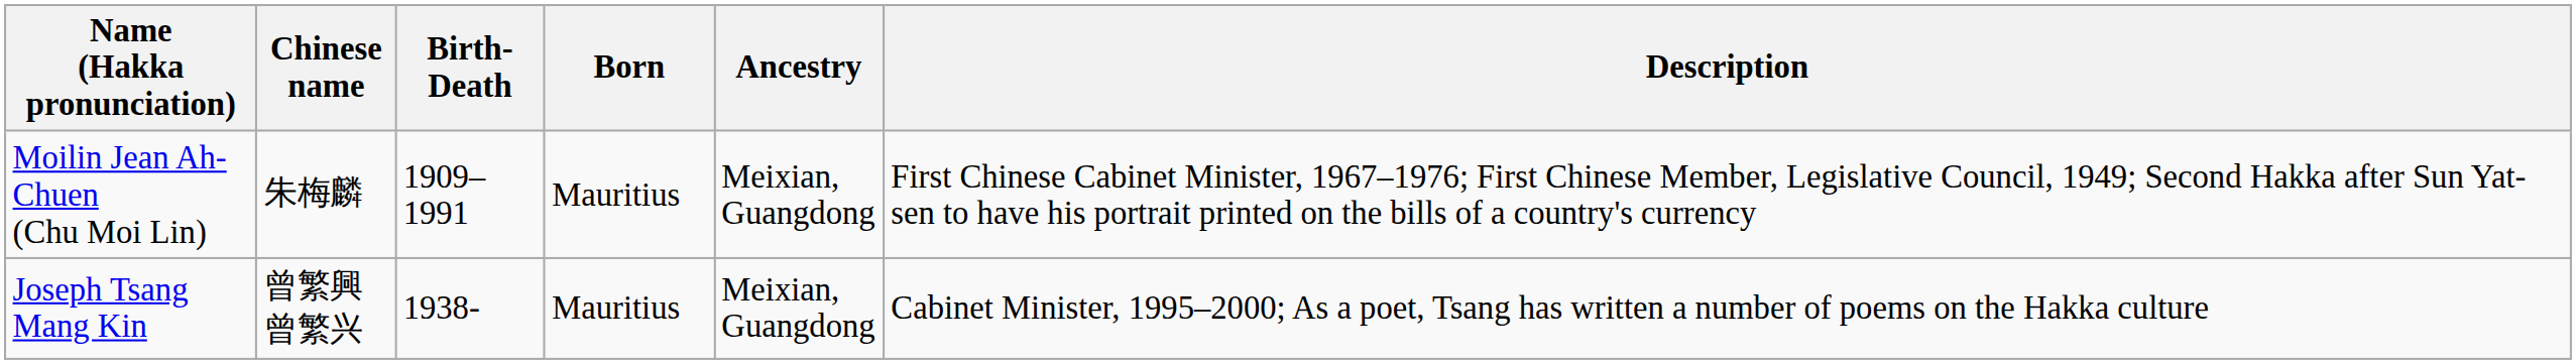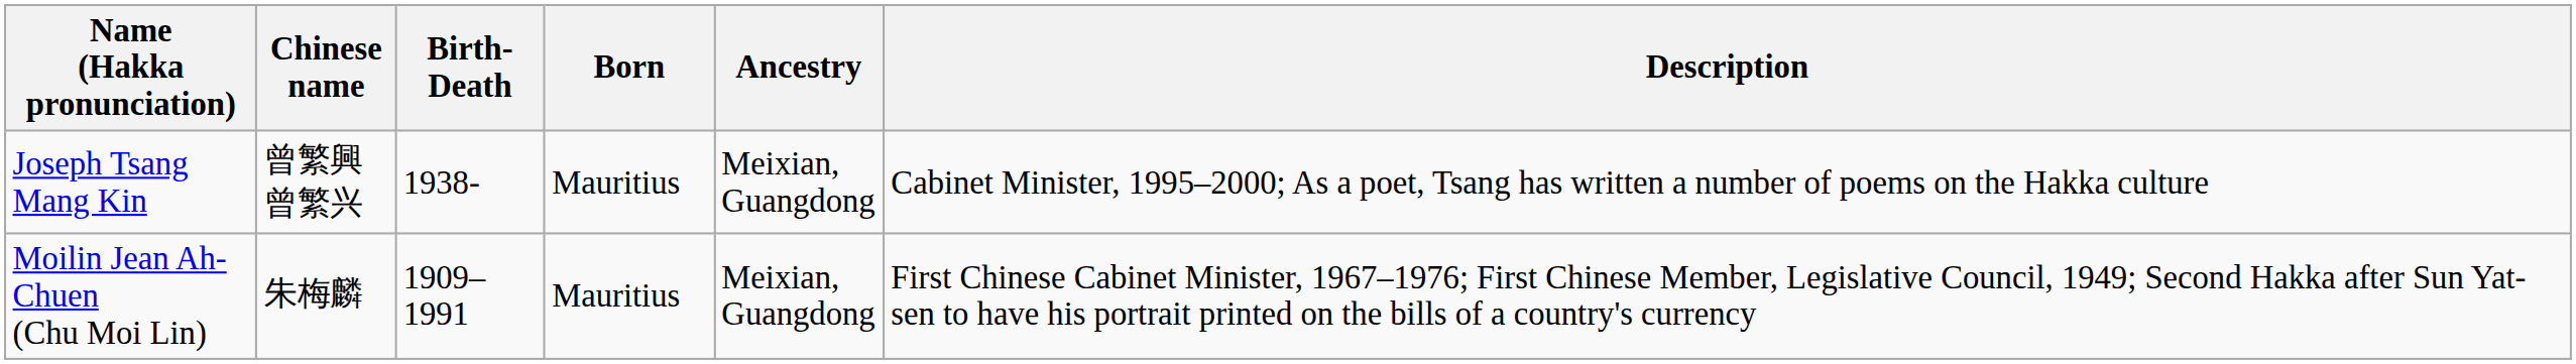rows swapped: Moilin Jean Ah-Chuen (Chu Moi Lin) <-> Joseph Tsang Mang Kin
